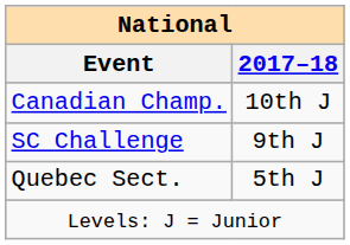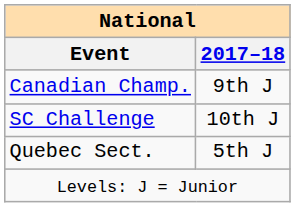Canadian Champ. | 2017–18: 10th J -> 9th J
SC Challenge | 2017–18: 9th J -> 10th J
